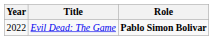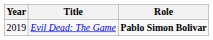Evil Dead: The Game | Year: 2022 -> 2019
